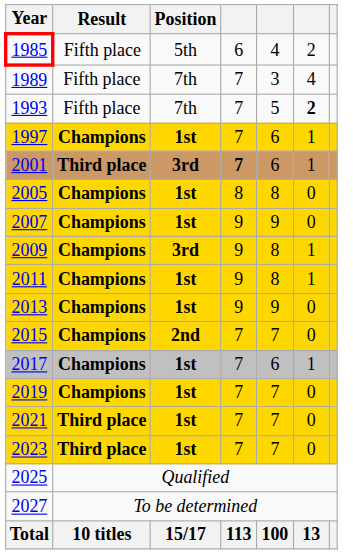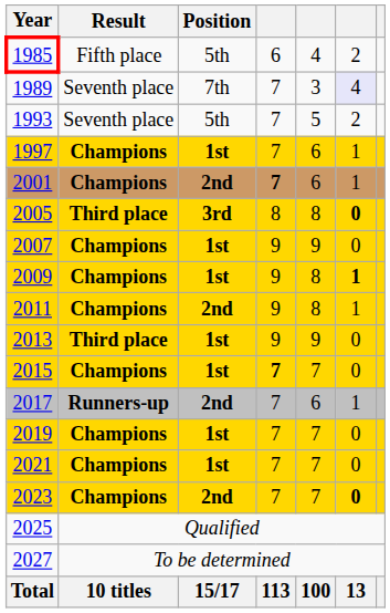1989 | Result: Fifth place -> Seventh place
1989 | column 6: no background -> lavender background
1993 | Result: Fifth place -> Seventh place
1993 | Position: 7th -> 5th
1993 | column 6: bold -> normal
2001 | Result: Third place -> Champions
2001 | Position: 3rd -> 2nd
2005 | Result: Champions -> Third place
2005 | Position: 1st -> 3rd
2005 | column 6: normal -> bold
2009 | Position: 3rd -> 1st
2009 | column 6: normal -> bold
2011 | Position: 1st -> 2nd
2013 | Result: Champions -> Third place
2015 | Position: 2nd -> 1st
2015 | column 4: normal -> bold
2017 | Result: Champions -> Runners-up
2017 | Position: 1st -> 2nd
2021 | Result: Third place -> Champions
2023 | Result: Third place -> Champions
2023 | Position: 1st -> 2nd
2023 | column 6: normal -> bold
